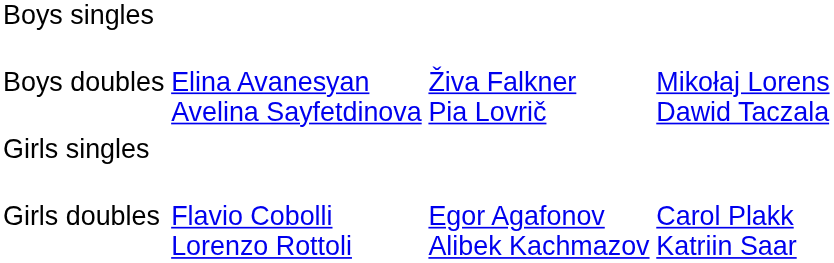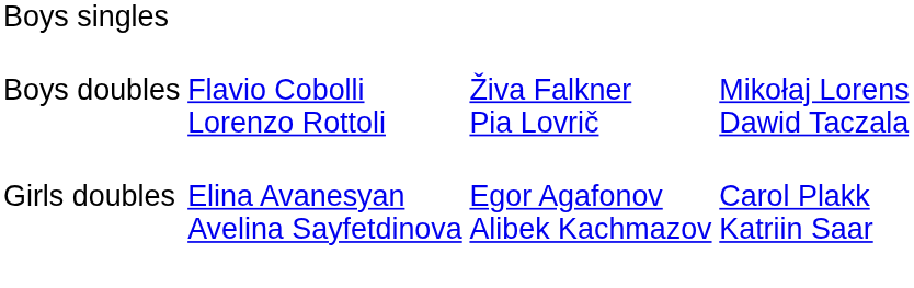Boys doubles | column 2: Elina Avanesyan Avelina Sayfetdinova -> Flavio Cobolli Lorenzo Rottoli
- row: Girls singles
Girls doubles | column 2: Flavio Cobolli Lorenzo Rottoli -> Elina Avanesyan Avelina Sayfetdinova
